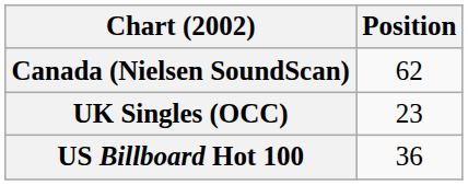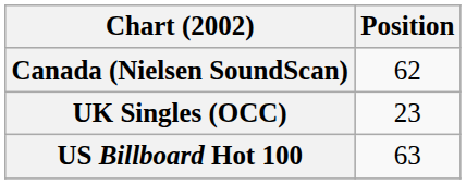US Billboard Hot 100 | Position: 36 -> 63
